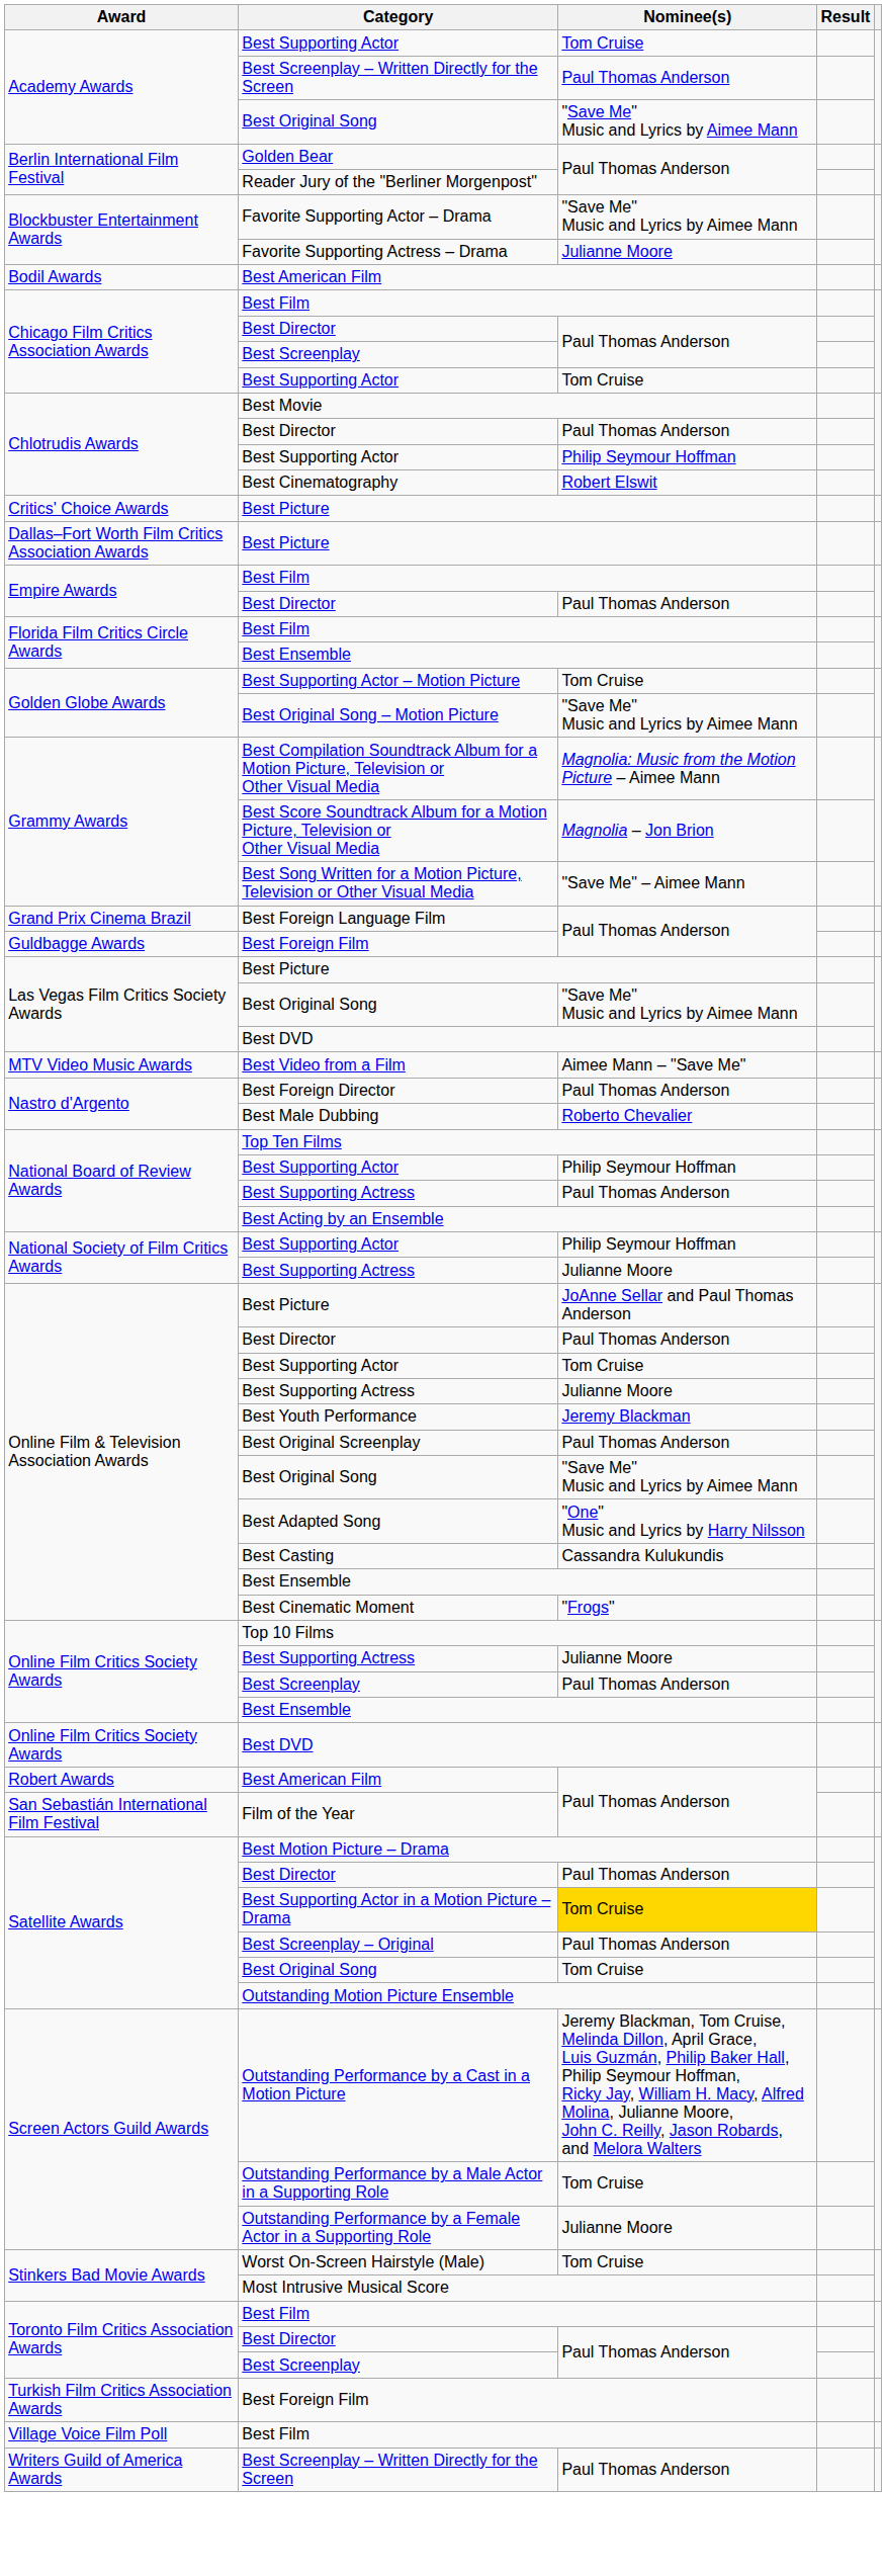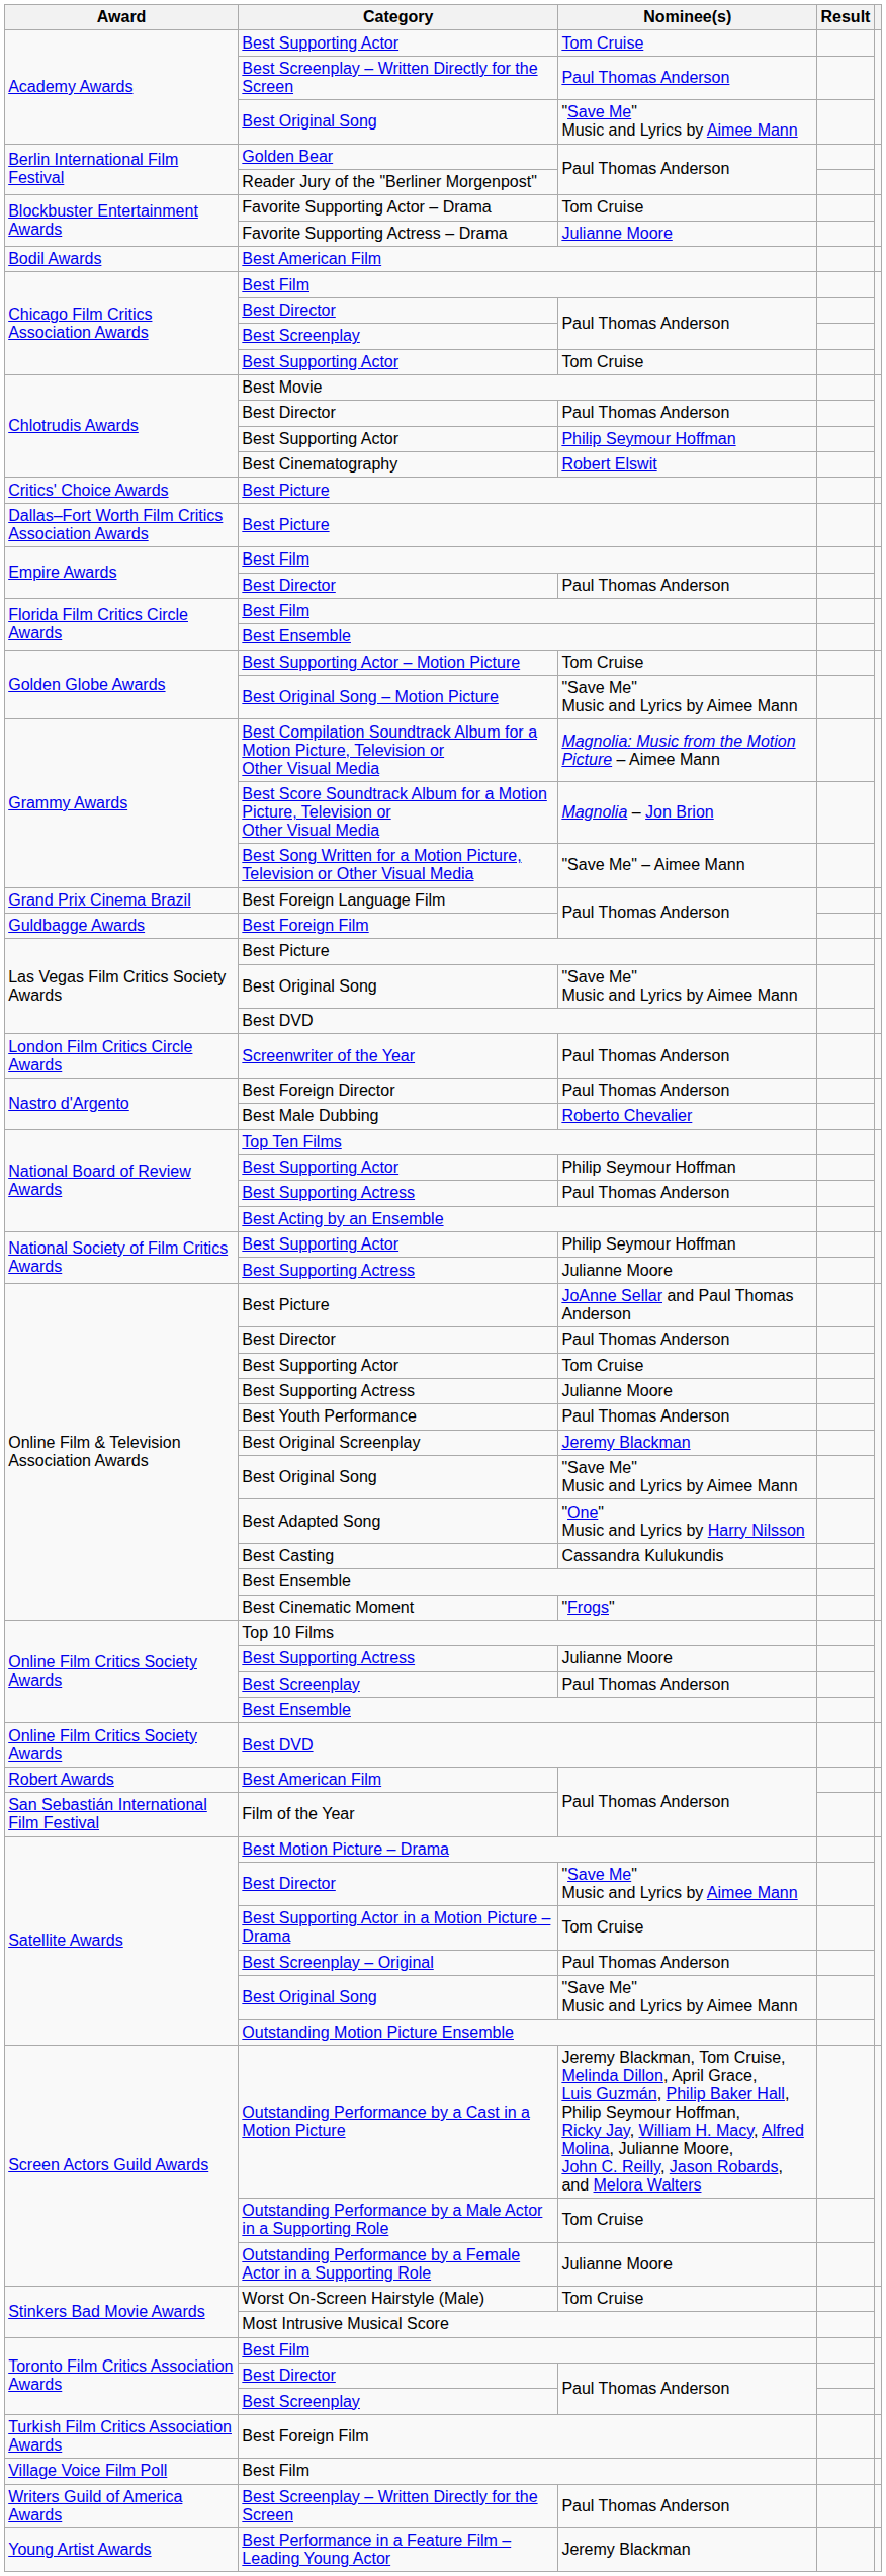Favorite Supporting Actor – Drama | Nominee(s): "Save Me" Music and Lyrics by Aimee Mann -> Tom Cruise
+ row: London Film Critics Circle Awards | Screenwriter of the Year | Paul Thomas Anderson
- row: MTV Video Music Awards | Best Video from a Film | Aimee Mann – "Save Me"
Best Youth Performance | Nominee(s): Jeremy Blackman -> Paul Thomas Anderson
Best Original Screenplay | Nominee(s): Paul Thomas Anderson -> Jeremy Blackman
Satellite Awards / Best Director | Nominee(s): Paul Thomas Anderson -> "Save Me" Music and Lyrics by Aimee Mann
Best Supporting Actor in a Motion Picture – Drama | Nominee(s): gold background -> no background
Satellite Awards / Best Original Song | Nominee(s): Tom Cruise -> "Save Me" Music and Lyrics by Aimee Mann
+ row: Young Artist Awards | Best Performance in a Feature Film – Leading Young Actor | Jeremy Blackman
